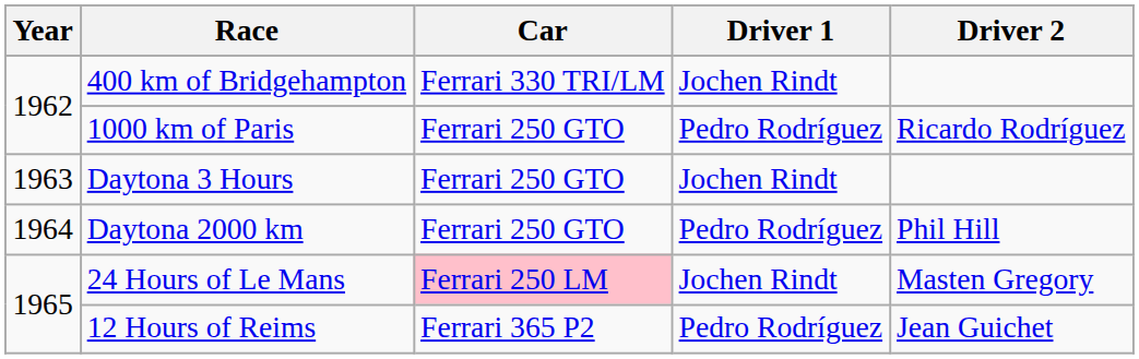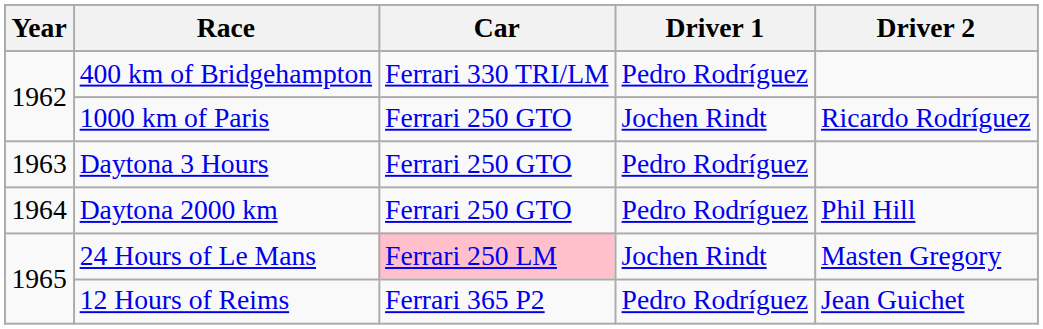400 km of Bridgehampton | Driver 1: Jochen Rindt -> Pedro Rodríguez
1000 km of Paris | Driver 1: Pedro Rodríguez -> Jochen Rindt
Daytona 3 Hours | Driver 1: Jochen Rindt -> Pedro Rodríguez
